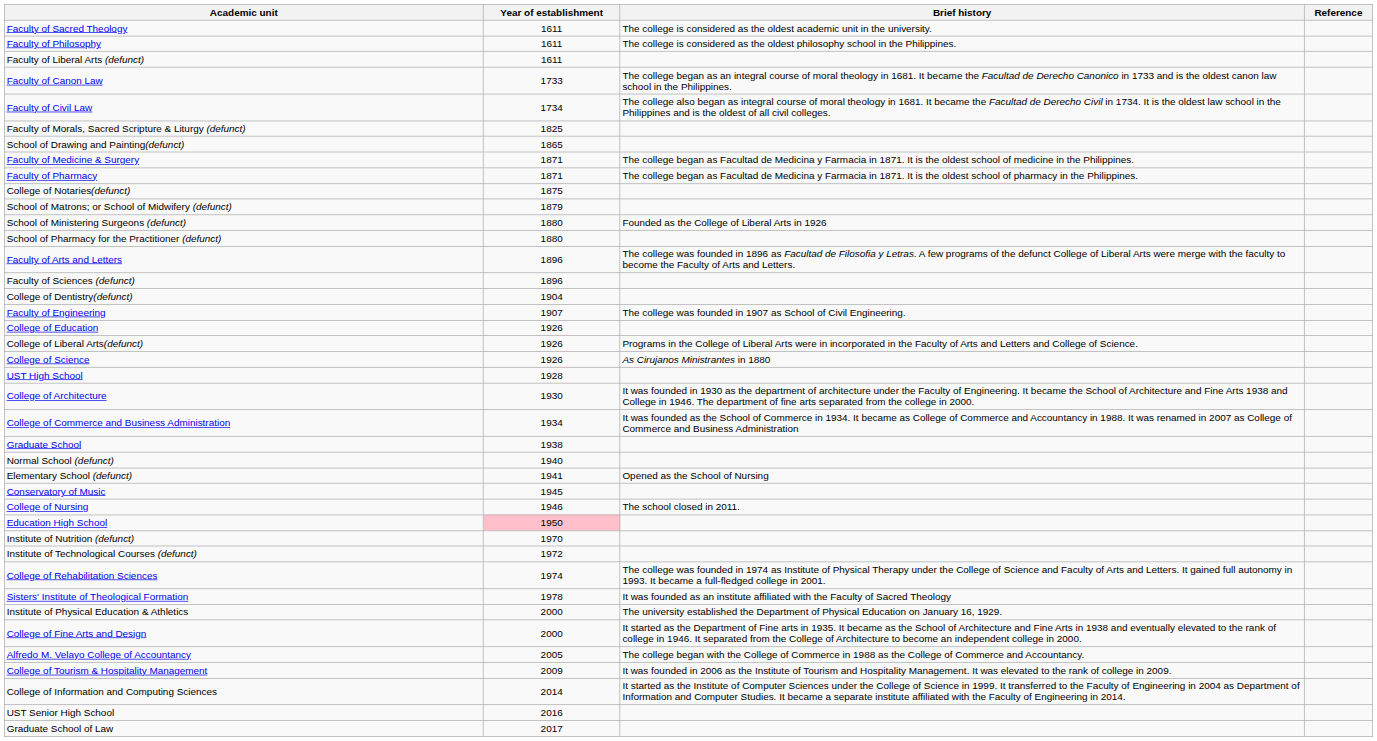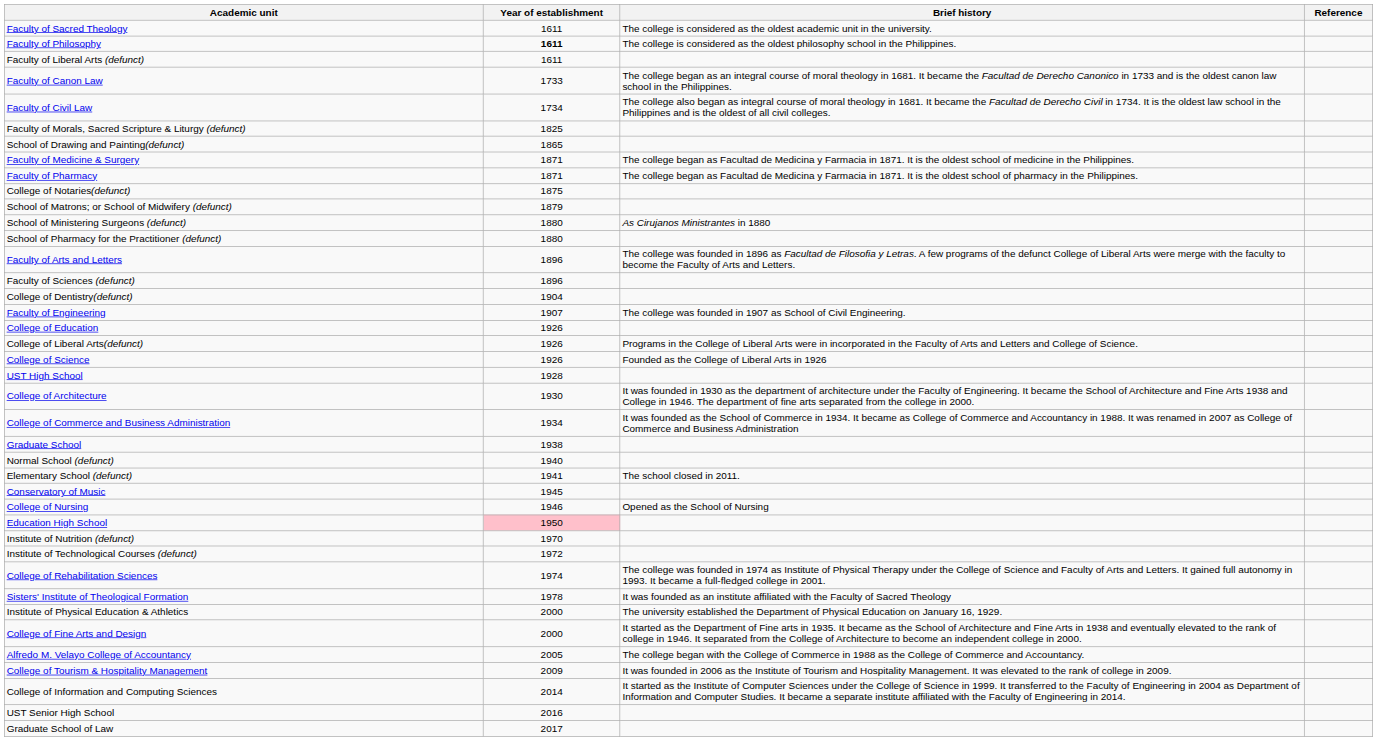Faculty of Philosophy | Year of establishment: normal -> bold
School of Ministering Surgeons (defunct) | Brief history: Founded as the College of Liberal Arts in 1926 -> As Cirujanos Ministrantes in 1880
College of Science | Brief history: As Cirujanos Ministrantes in 1880 -> Founded as the College of Liberal Arts in 1926
Elementary School (defunct) | Brief history: Opened as the School of Nursing -> The school closed in 2011.
College of Nursing | Brief history: The school closed in 2011. -> Opened as the School of Nursing
